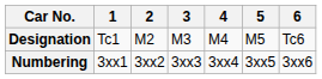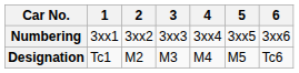rows swapped: Designation <-> Numbering
